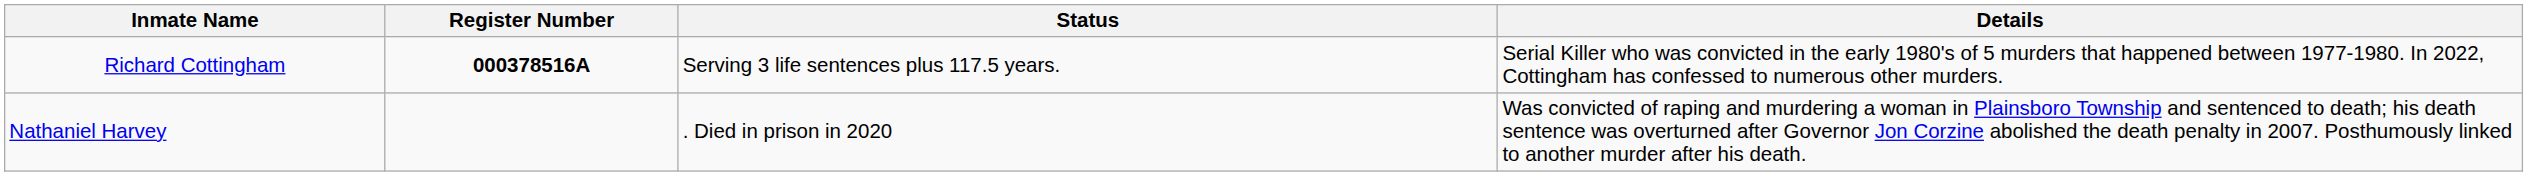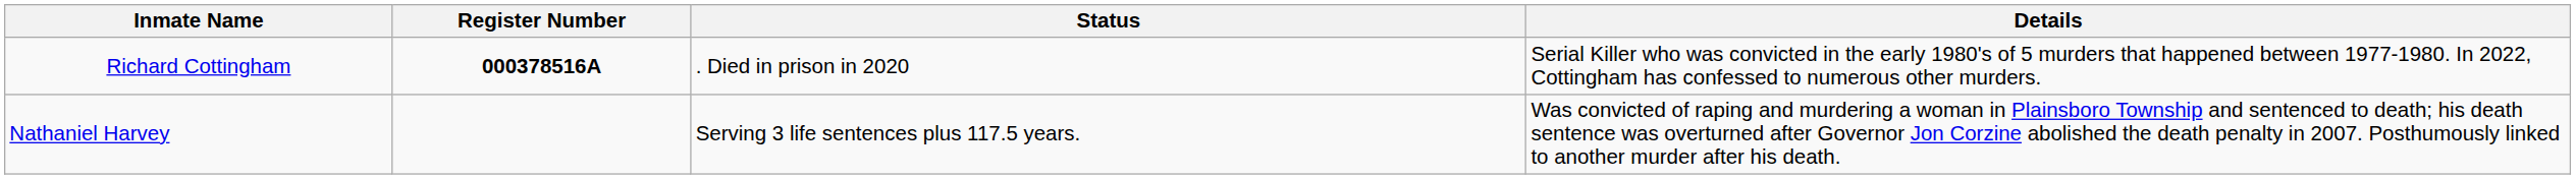Richard Cottingham | Status: Serving 3 life sentences plus 117.5 years. -> . Died in prison in 2020
Nathaniel Harvey | Status: . Died in prison in 2020 -> Serving 3 life sentences plus 117.5 years.
